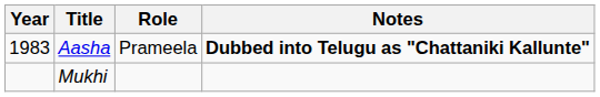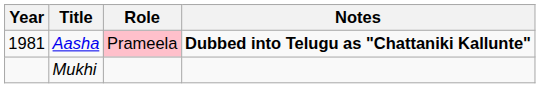Aasha | Year: 1983 -> 1981
Aasha | Role: no background -> pink background
